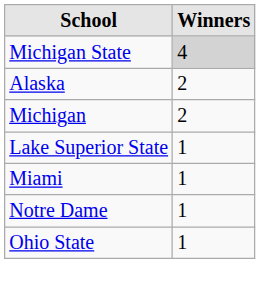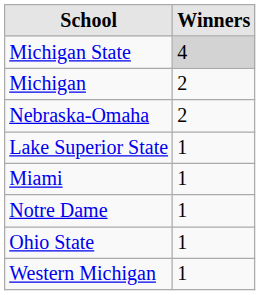- row: Alaska | 2
+ row: Nebraska-Omaha | 2
+ row: Western Michigan | 1
